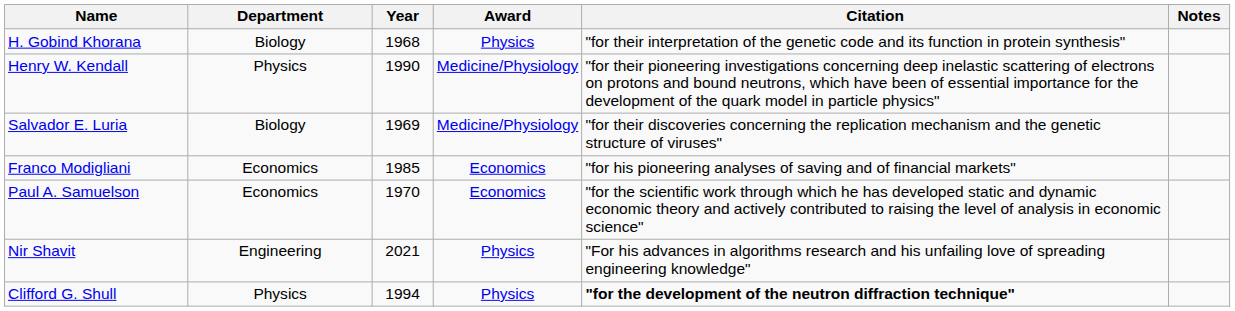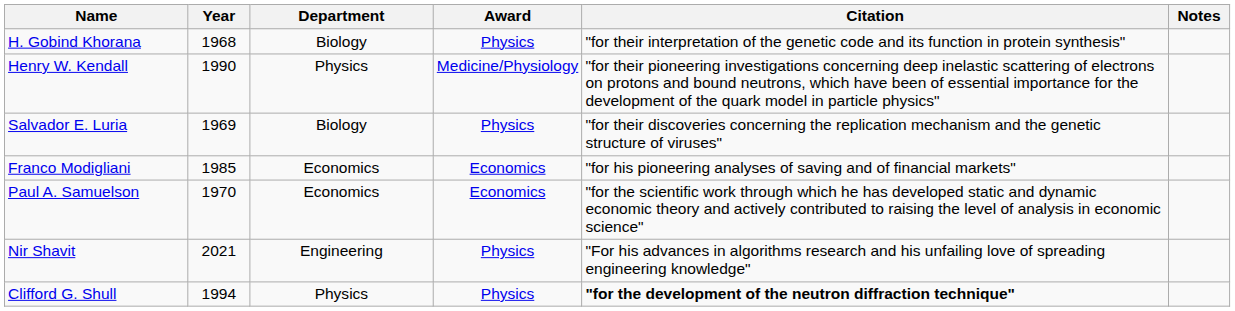columns swapped: Department <-> Year
Salvador E. Luria | Award: Medicine/Physiology -> Physics
